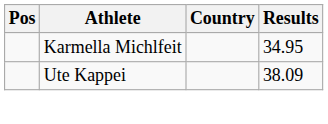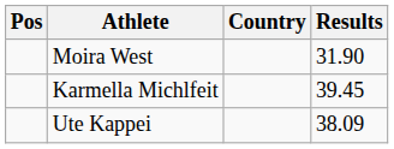+ row: Moira West | 31.90
Karmella Michlfeit | Results: 34.95 -> 39.45
